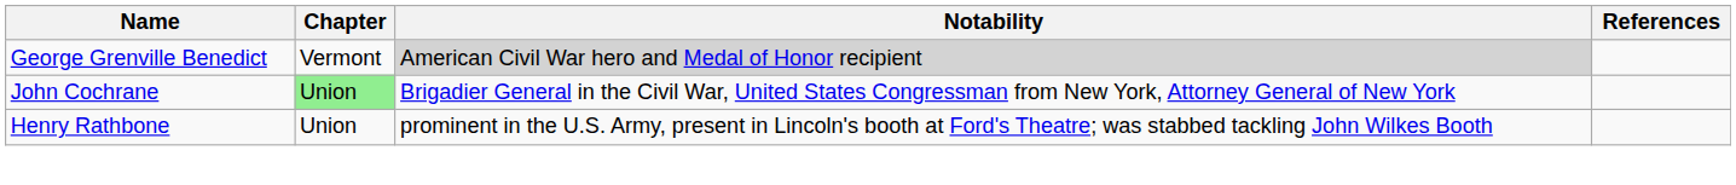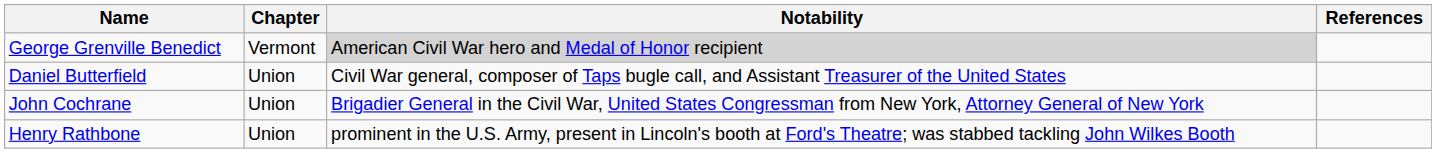+ row: Daniel Butterfield | Union | Civil War general, composer of Taps bugle call, and Assistant Treasurer of the United States
John Cochrane | Chapter: lightgreen background -> no background
